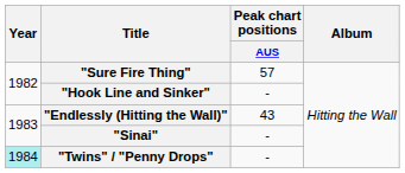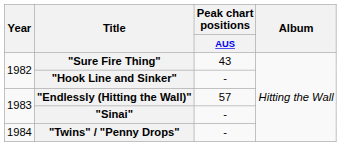"Sure Fire Thing" | Peak chart positions / AUS: 57 -> 43
"Endlessly (Hitting the Wall)" | Peak chart positions / AUS: 43 -> 57
"Twins" / "Penny Drops" | Year: paleturquoise background -> no background
